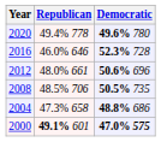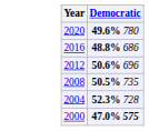- column: Republican | 49.4% 778 | 46.0% 646 | 48.0% 661 | 48.5% 706 | 47.3% 658 | 49.1% 601
2016 | Democratic: 52.3% 728 -> 48.8% 686
2004 | Democratic: 48.8% 686 -> 52.3% 728
